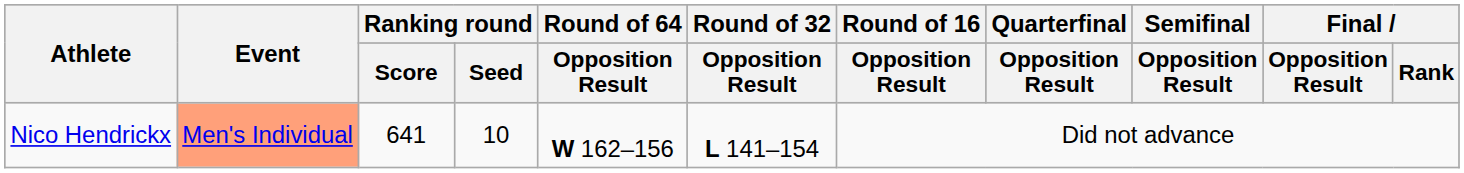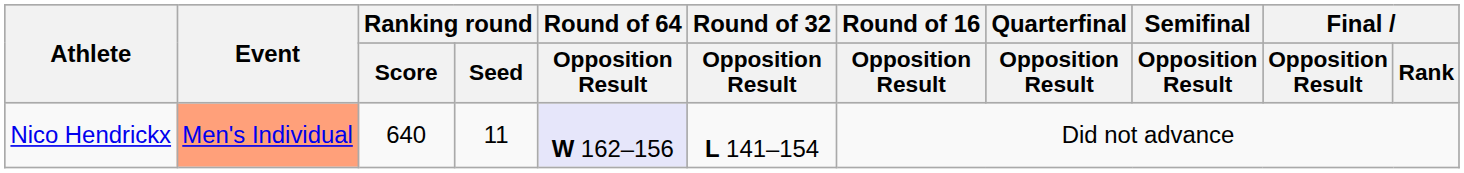Nico Hendrickx | Ranking round / Score: 641 -> 640
Nico Hendrickx | Ranking round / Seed: 10 -> 11
Nico Hendrickx | Round of 64 / Opposition Result: no background -> lavender background
